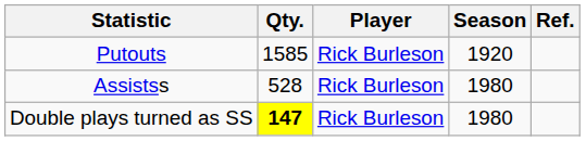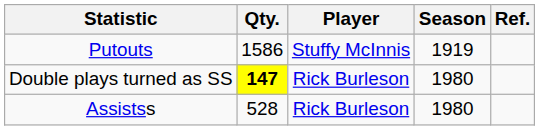Putouts | Qty.: 1585 -> 1586
Putouts | Player: Rick Burleson -> Stuffy McInnis
Putouts | Season: 1920 -> 1919
rows swapped: Assistss <-> Double plays turned as SS
